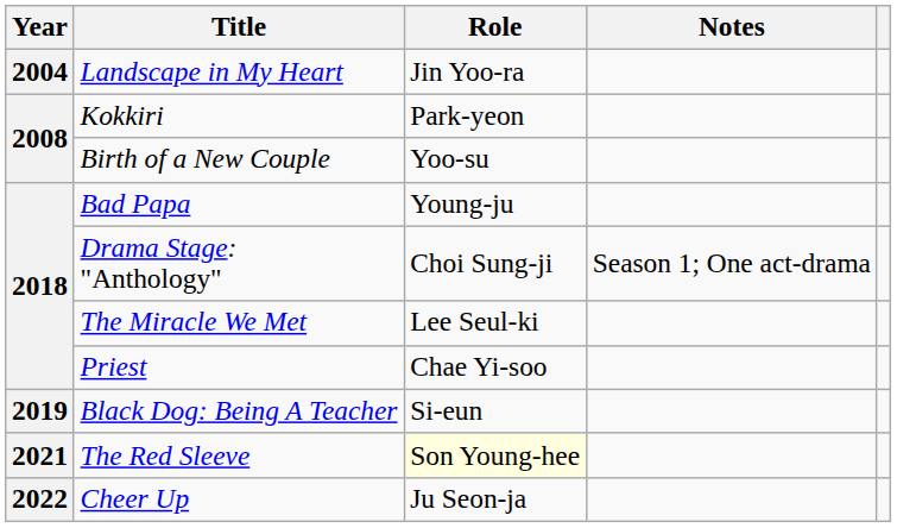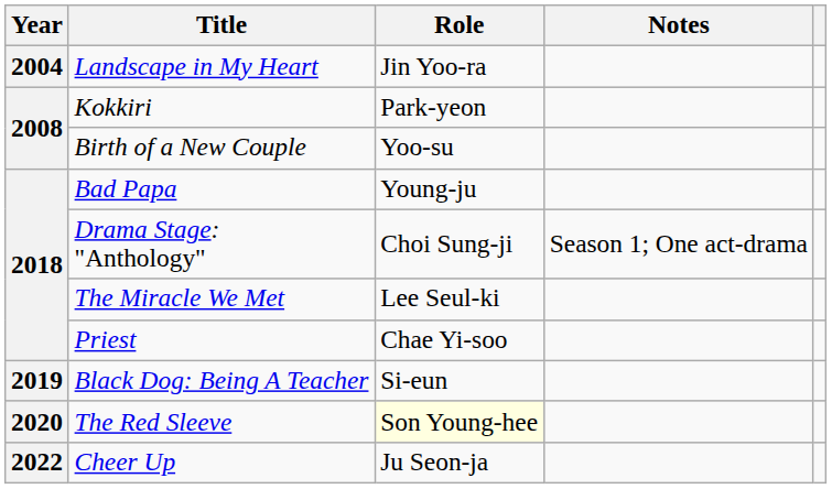The Red Sleeve | Year: 2021 -> 2020
